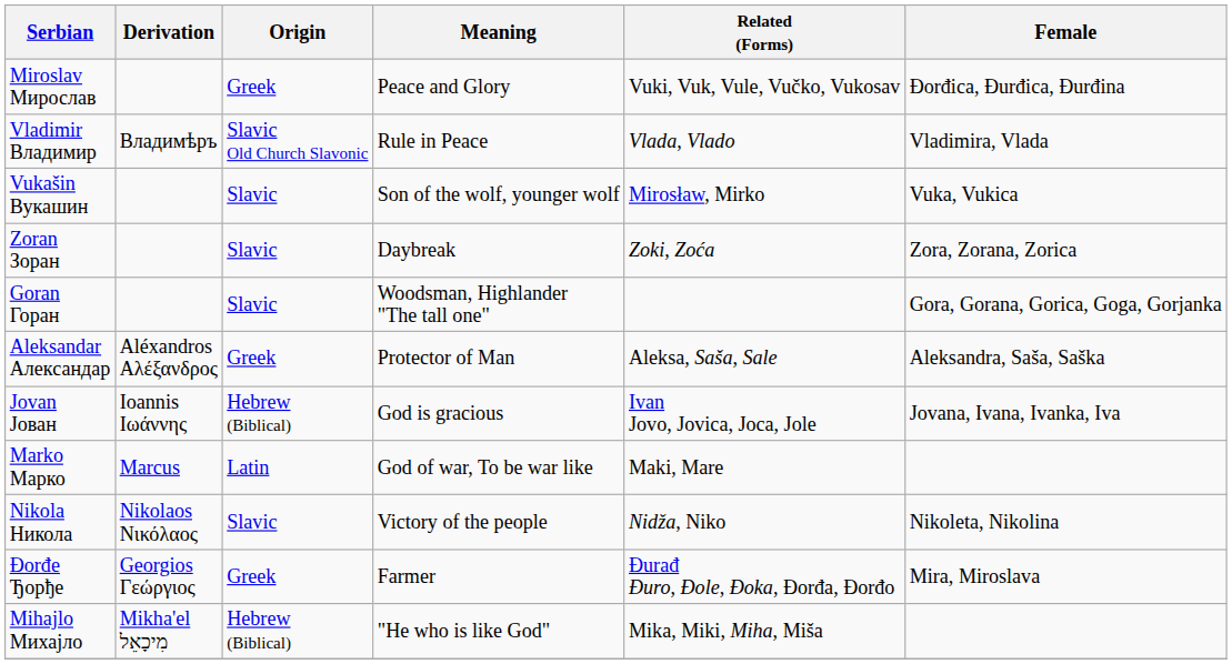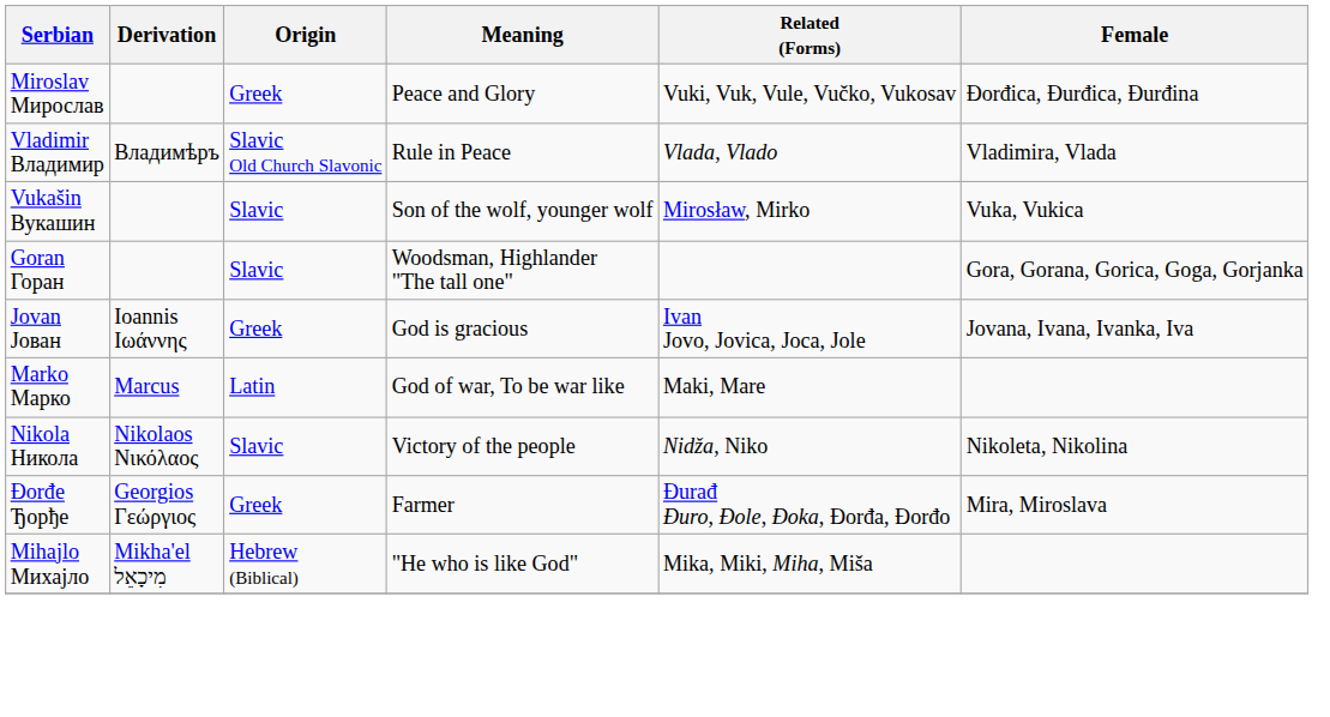- row: Zoran Зоран | Slavic | Daybreak | Zoki, Zoća | Zora, Zorana, Zorica
- row: Aleksandar Александар | Aléxandros Αλέξανδρος | Greek | Protector of Man | Aleksa, Saša, Sale | Aleksandra, Saša, Saška
Jovan Јован | Origin: Hebrew (Biblical) -> Greek
